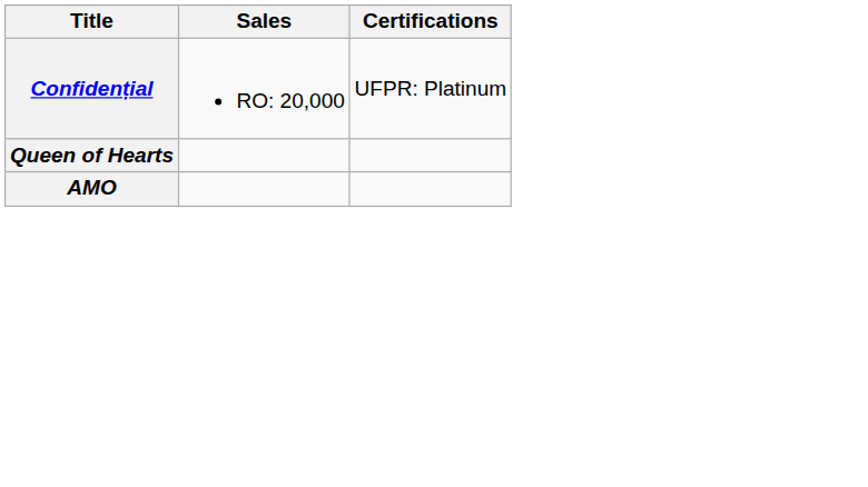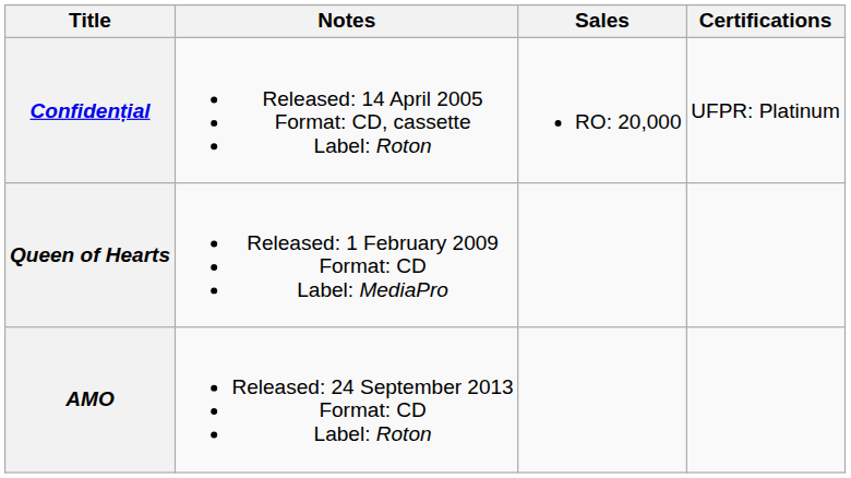+ column: Notes | Released: 14 April 2005 Format: CD, cassette Label: Roton | Released: 1 February 2009 Format: CD Label: MediaPro | Released: 24 September 2013 Format: CD Label: Roton
